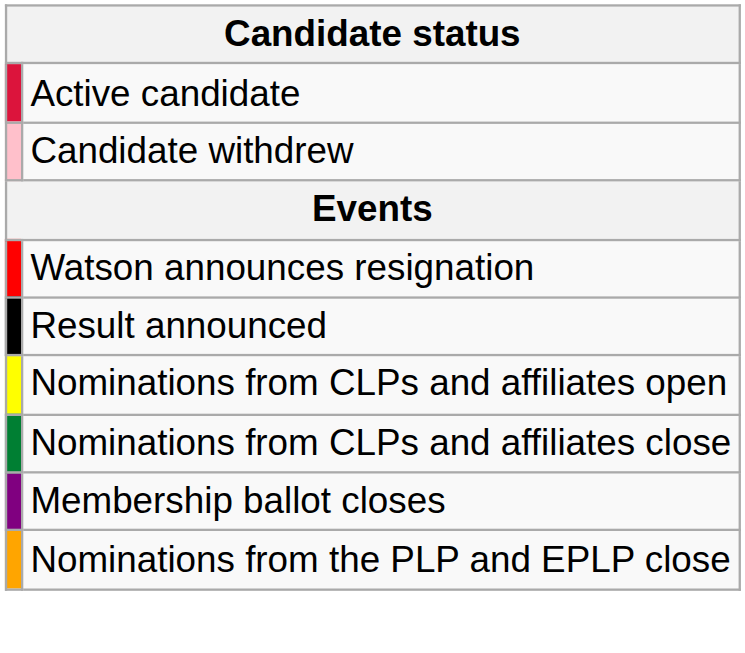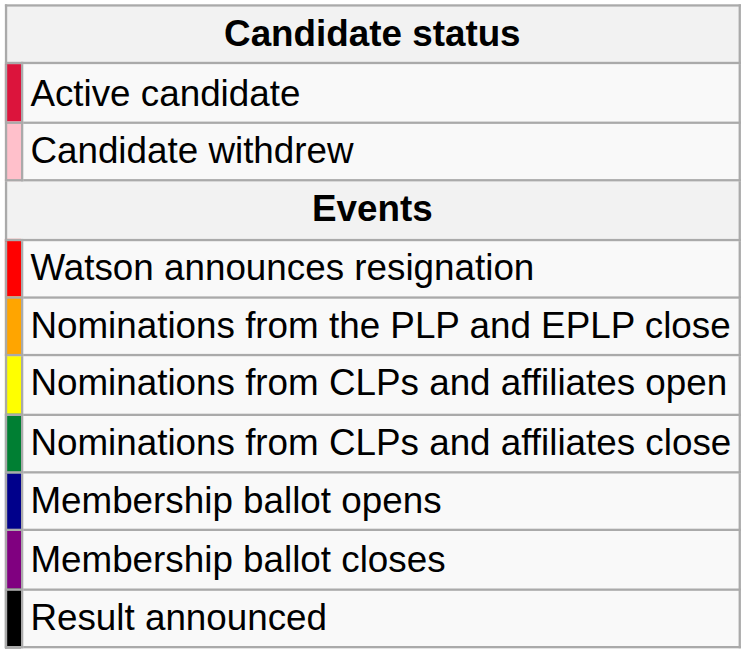rows swapped: Nominations from the PLP and EPLP close <-> Result announced
+ row: Membership ballot opens
